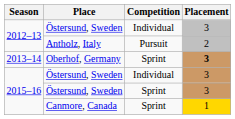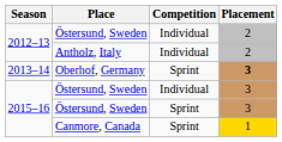2012–13 / Östersund, Sweden | Placement: 3 -> 2
Antholz, Italy | Competition: Pursuit -> Individual
